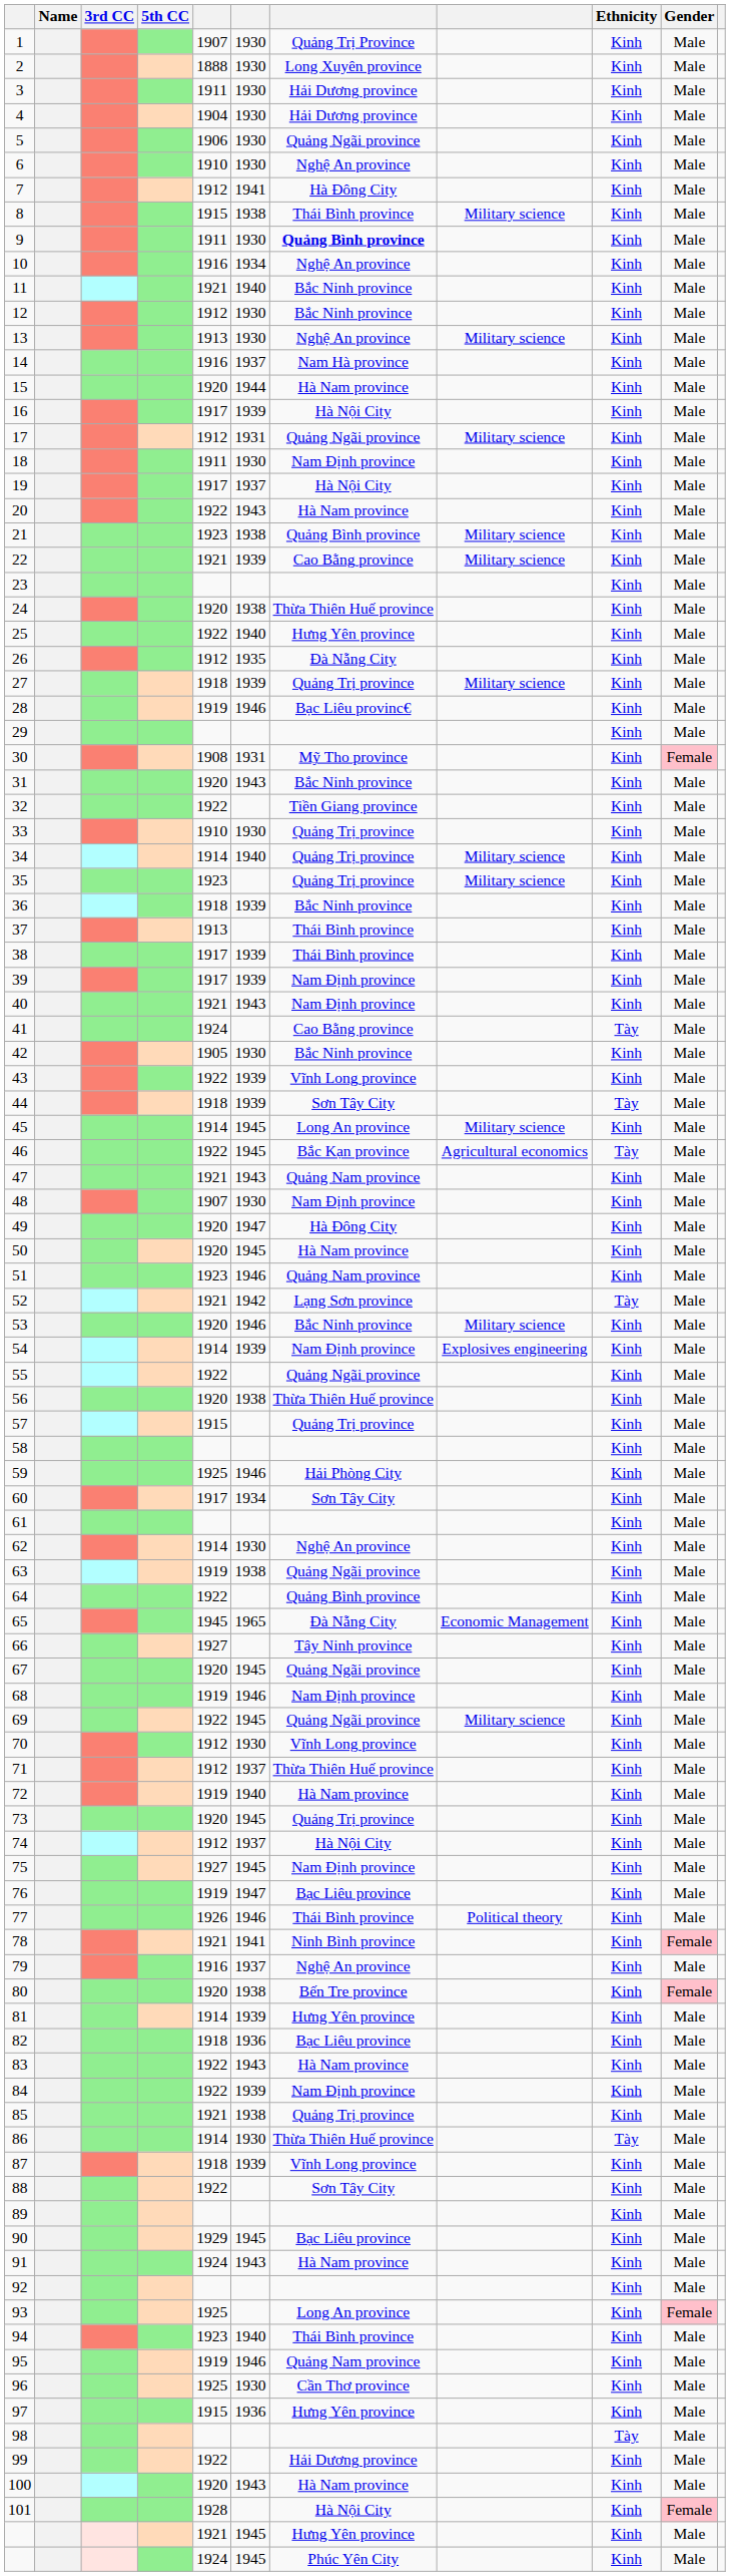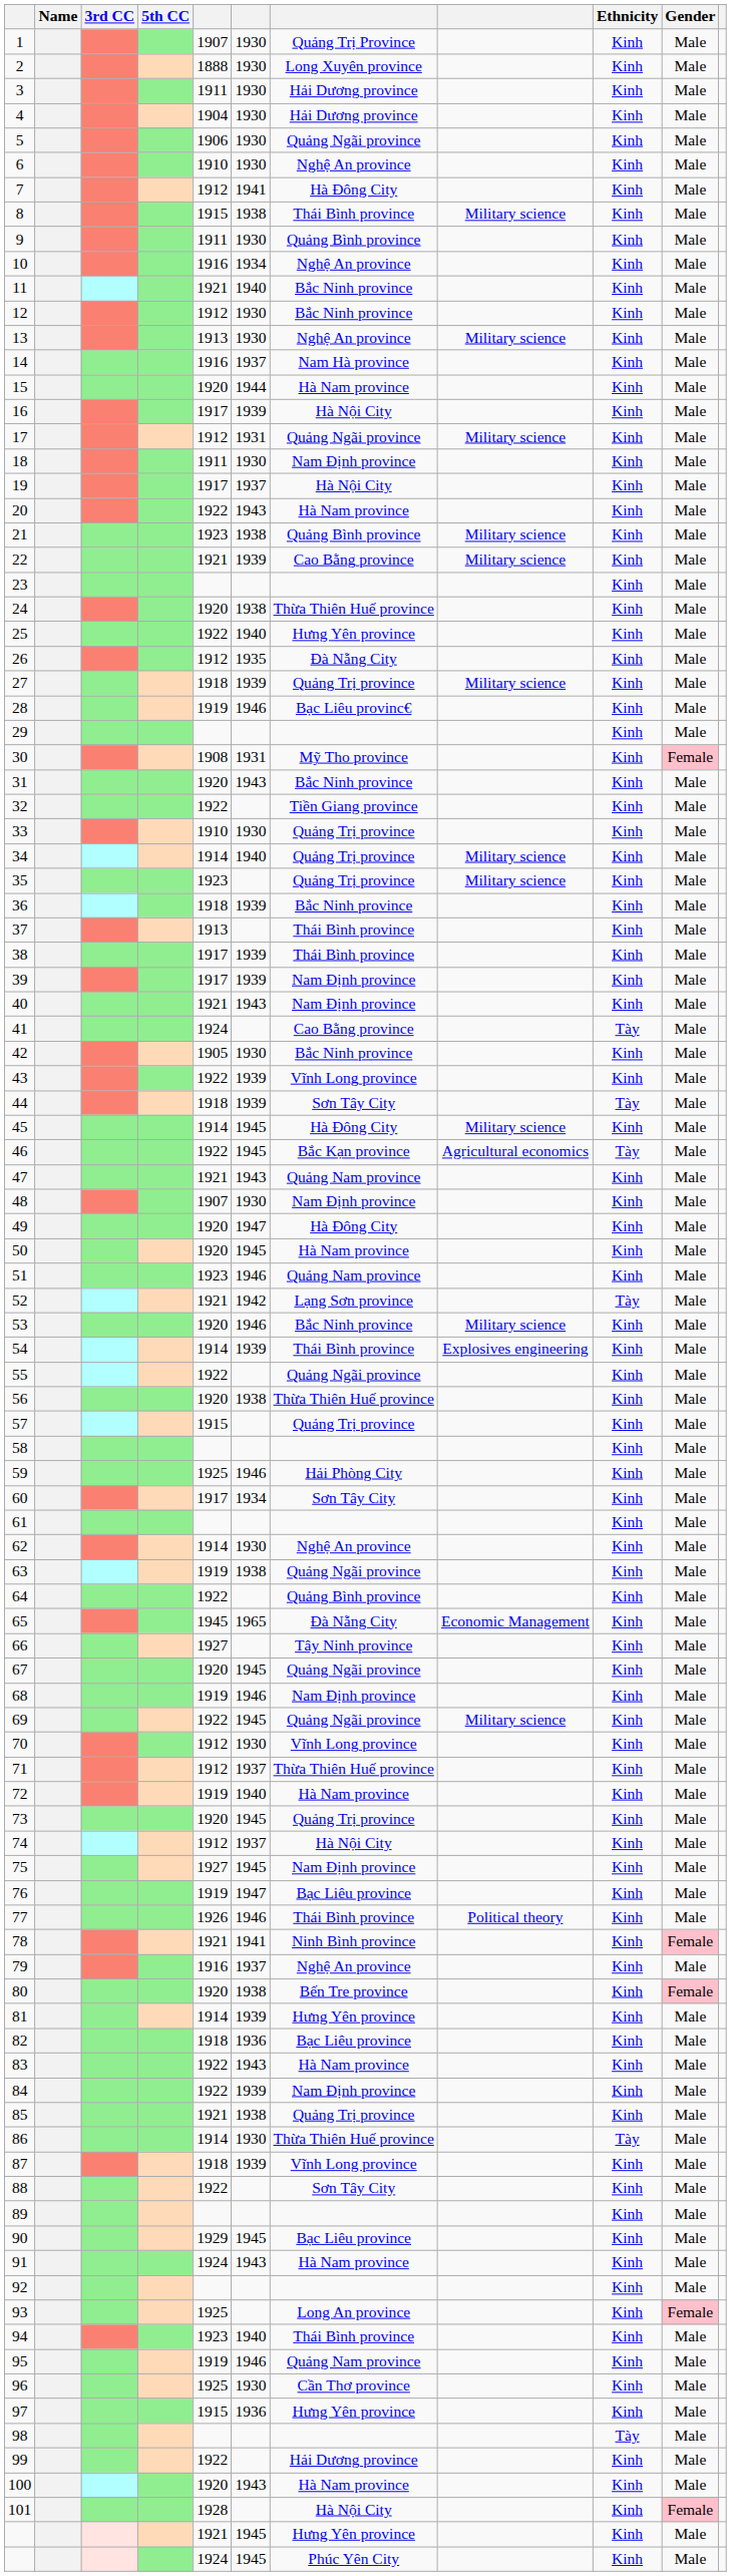9 | column 7: bold -> normal
45 | column 7: Long An province -> Hà Đông City
54 | column 7: Nam Định province -> Thái Bình province
